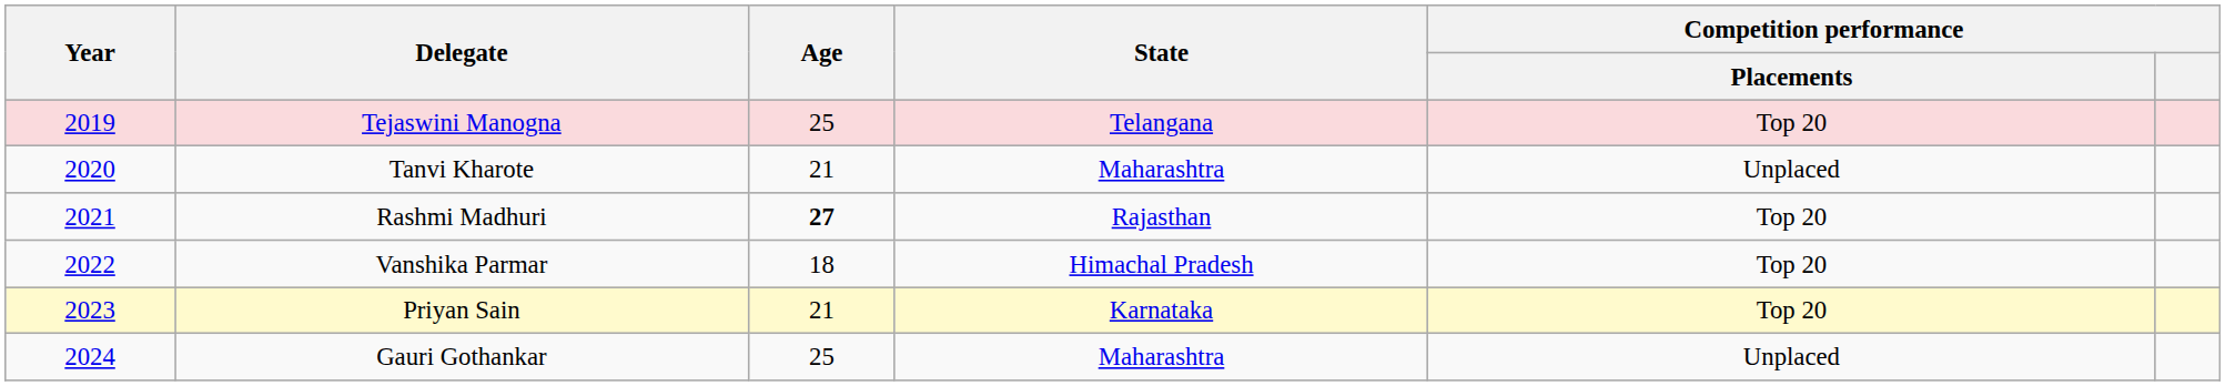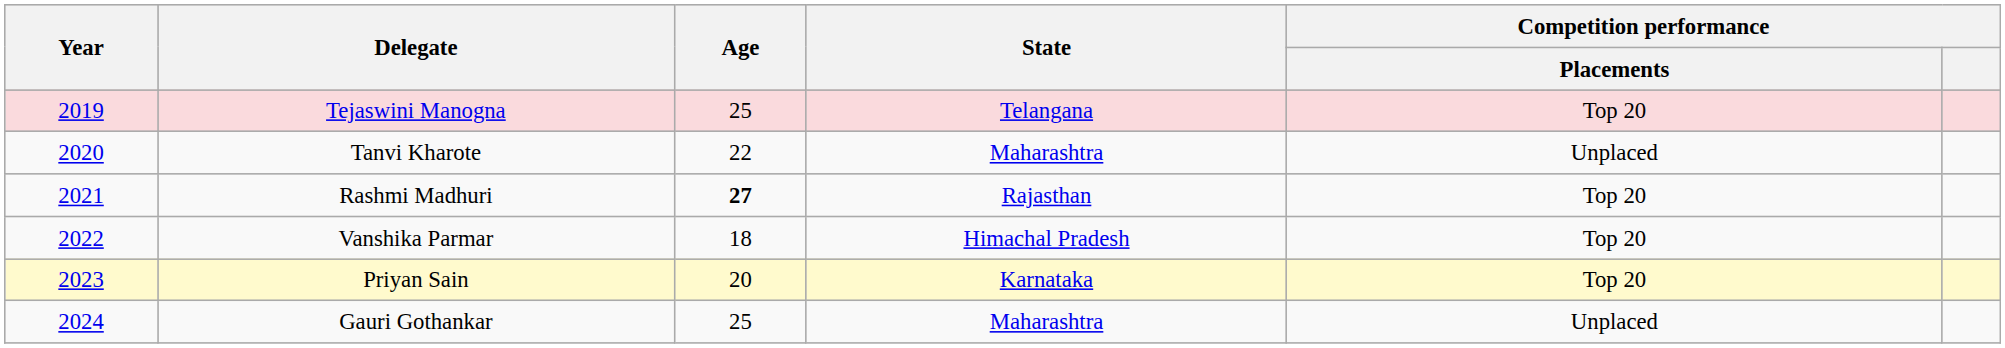Tanvi Kharote | Age: 21 -> 22
Priyan Sain | Age: 21 -> 20
